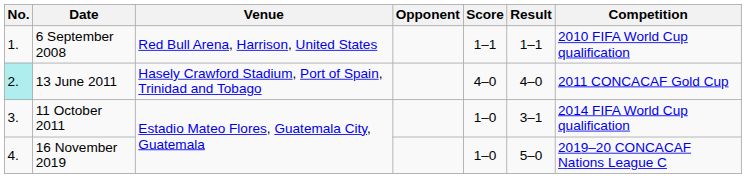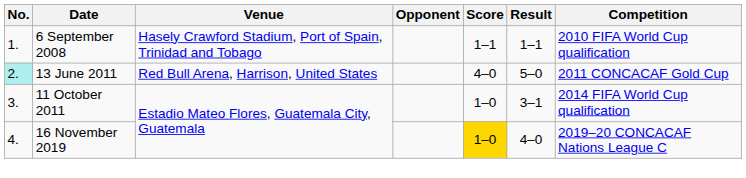6 September 2008 | Venue: Red Bull Arena, Harrison, United States -> Hasely Crawford Stadium, Port of Spain, Trinidad and Tobago
13 June 2011 | Venue: Hasely Crawford Stadium, Port of Spain, Trinidad and Tobago -> Red Bull Arena, Harrison, United States
13 June 2011 | Result: 4–0 -> 5–0
16 November 2019 | Score: no background -> gold background
16 November 2019 | Result: 5–0 -> 4–0
